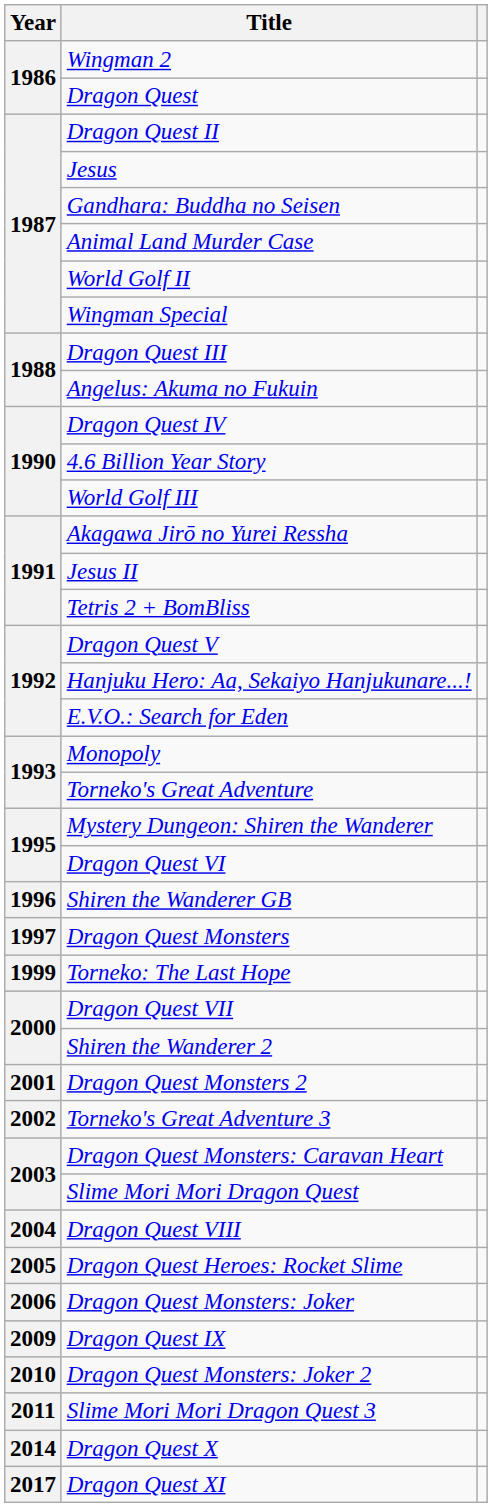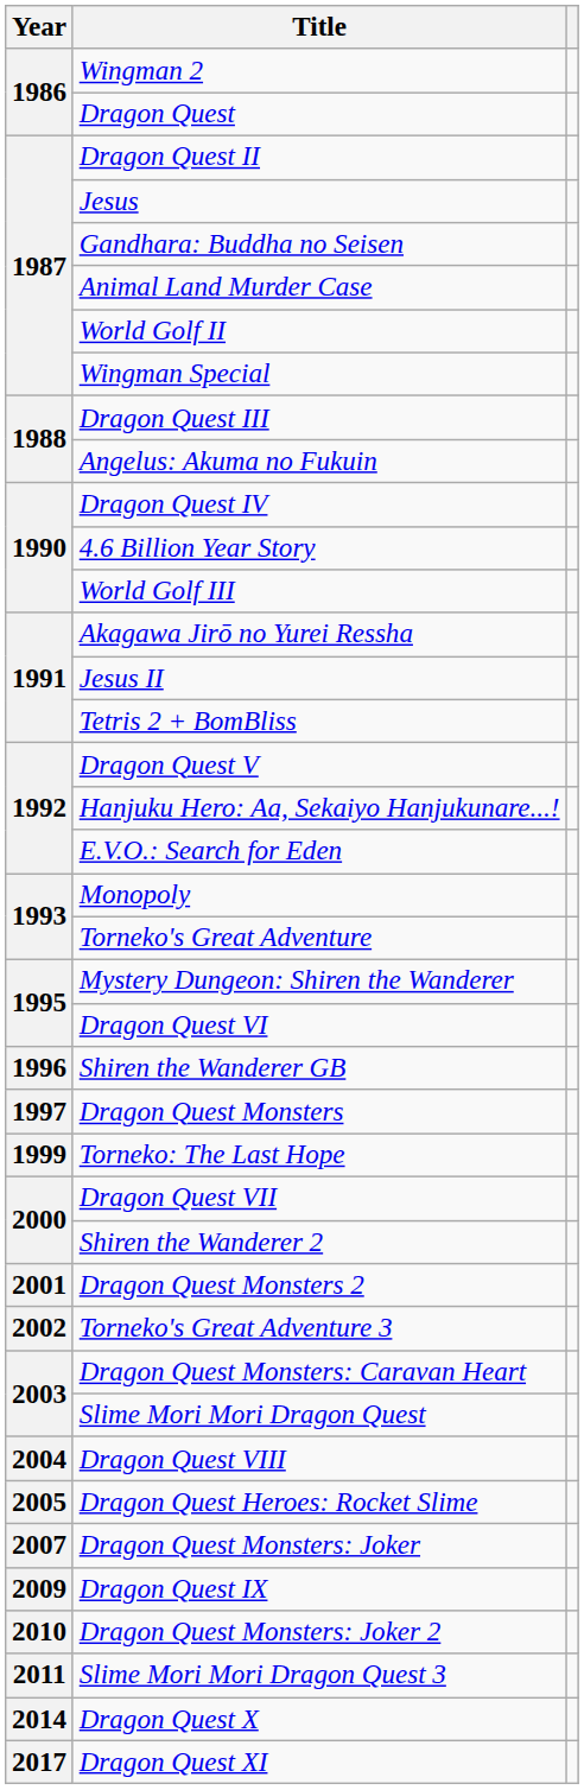Dragon Quest Monsters: Joker | Year: 2006 -> 2007
